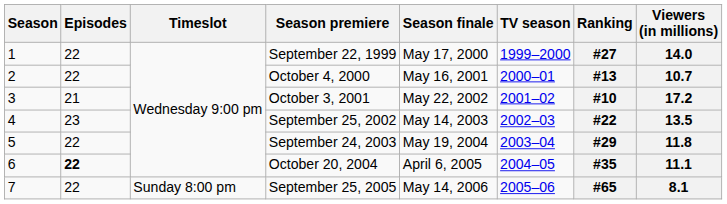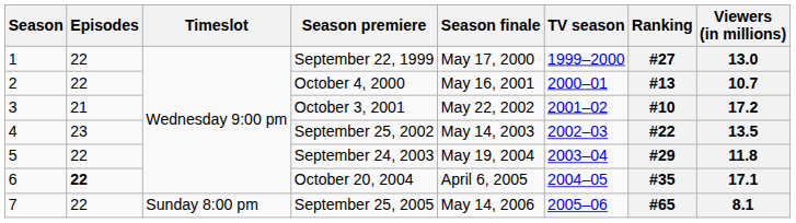September 22, 1999 | Viewers (in millions): 14.0 -> 13.0
October 20, 2004 | Viewers (in millions): 11.1 -> 17.1
